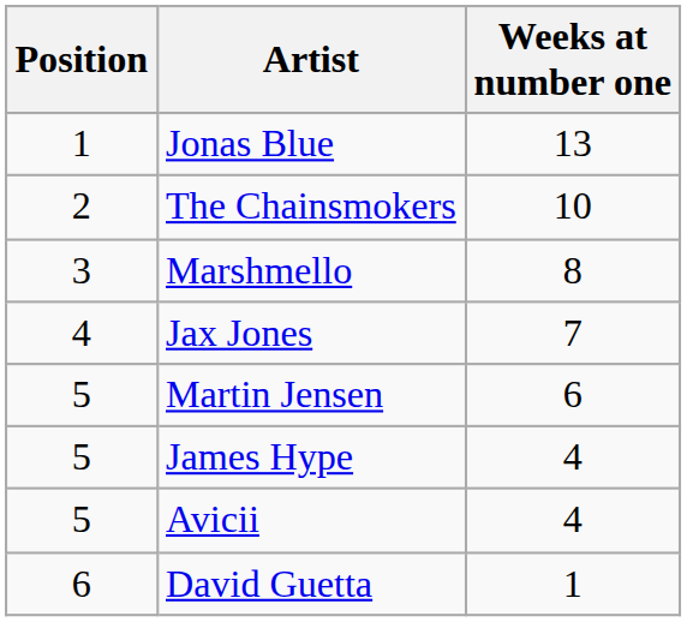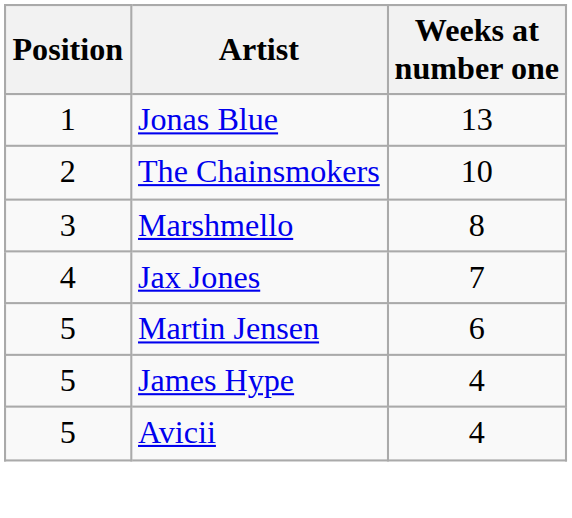- row: 6 | David Guetta | 1
